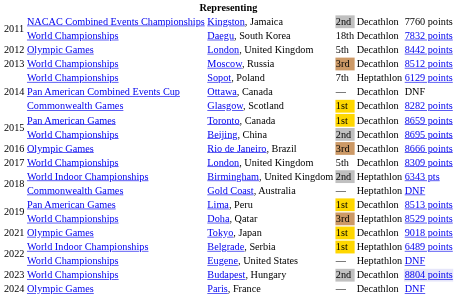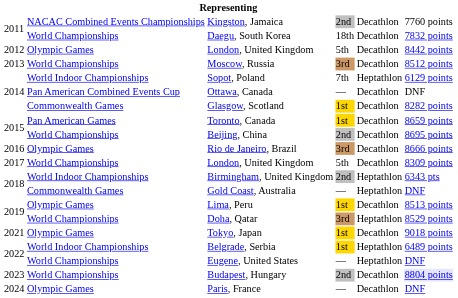Sopot, Poland | column 2: World Championships -> World Indoor Championships
Lima, Peru | column 2: Pan American Games -> Olympic Games
